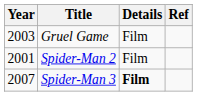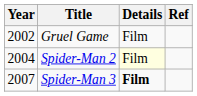Gruel Game | Year: 2003 -> 2002
Spider-Man 2 | Year: 2001 -> 2004
Spider-Man 2 | Details: no background -> lightyellow background
